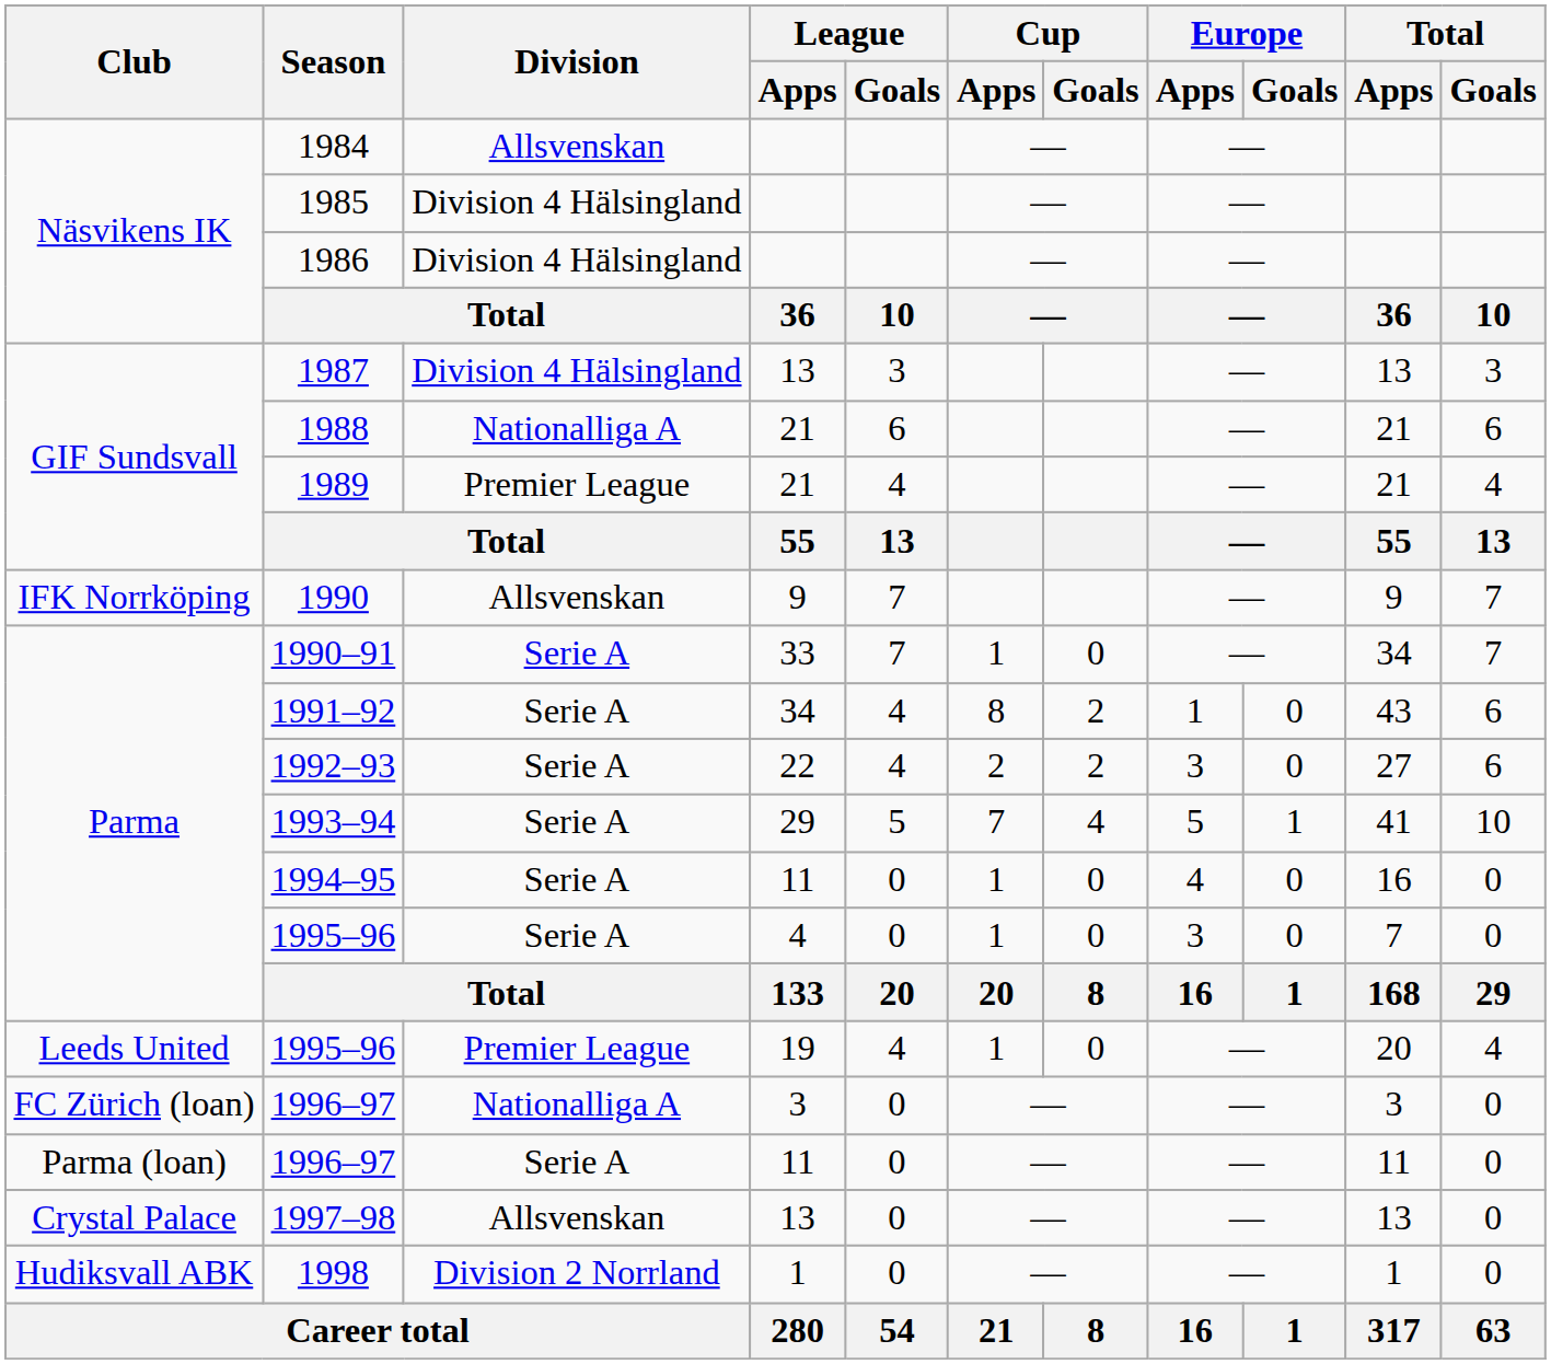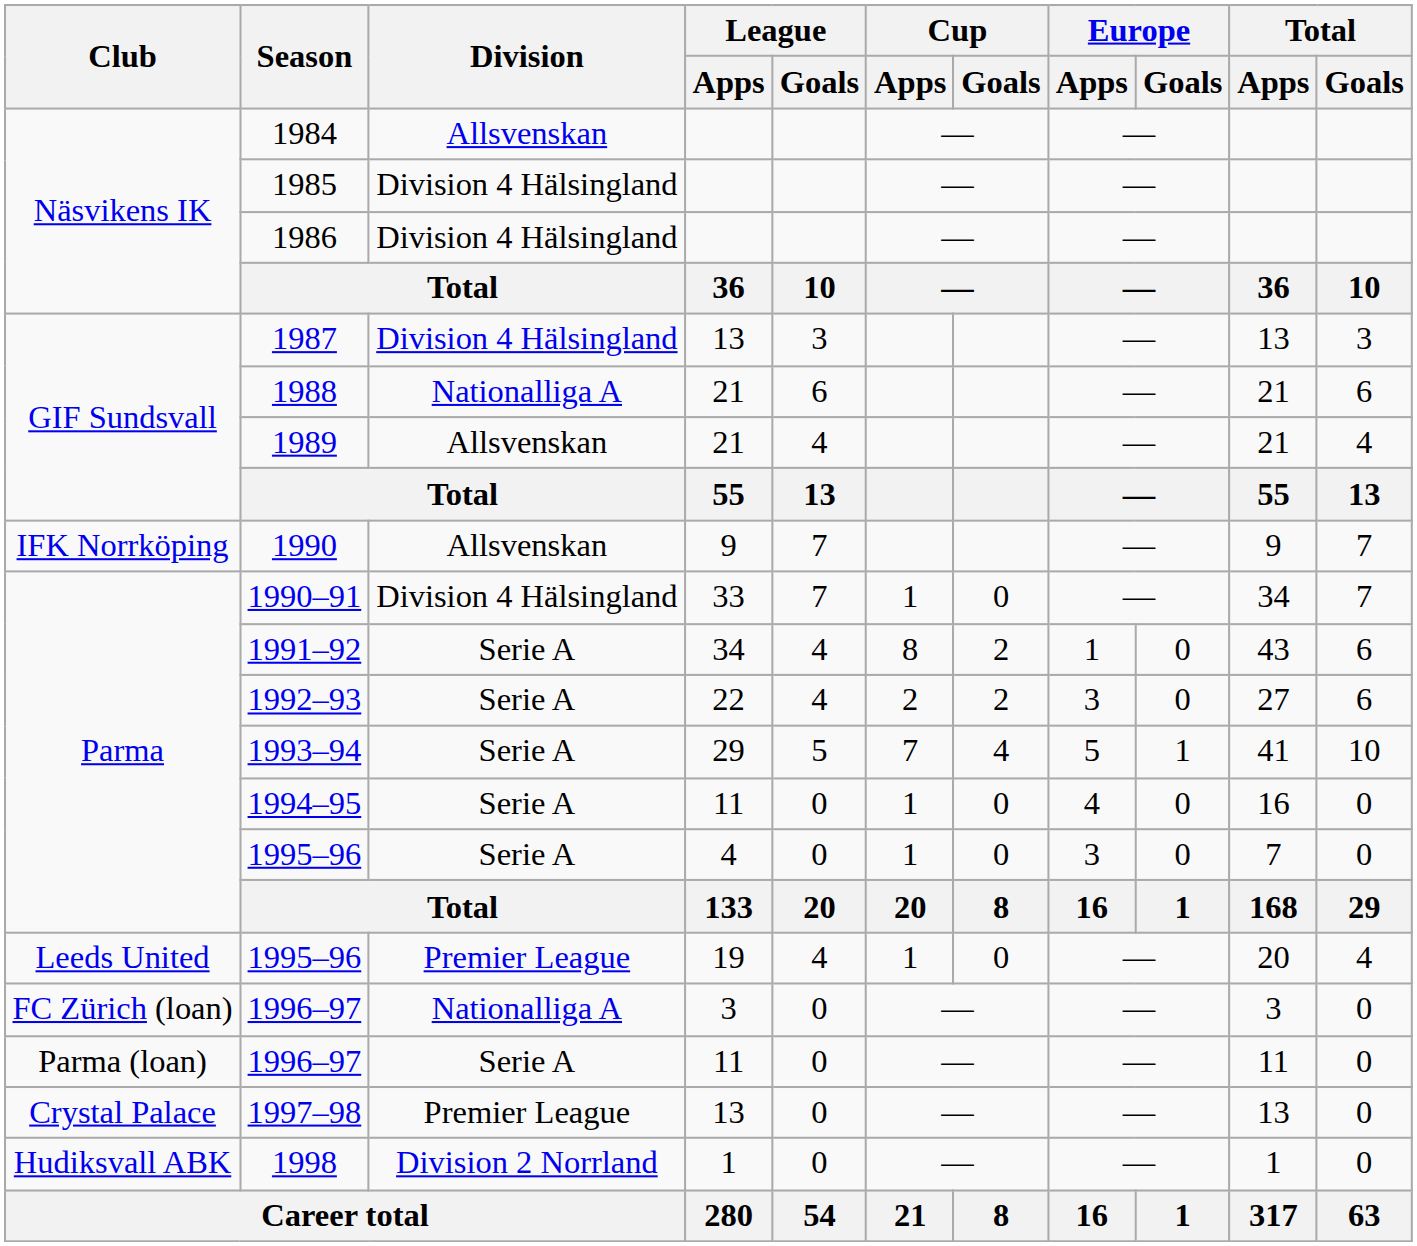1989 | Division: Premier League -> Allsvenskan
1990–91 | Division: Serie A -> Division 4 Hälsingland
1997–98 | Division: Allsvenskan -> Premier League
